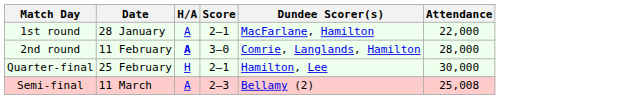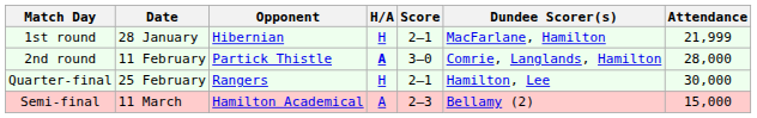+ column: Opponent | Hibernian | Partick Thistle | Rangers | Hamilton Academical
1st round | H/A: A -> H
1st round | Attendance: 22,000 -> 21,999
Semi-final | Attendance: 25,008 -> 15,000
